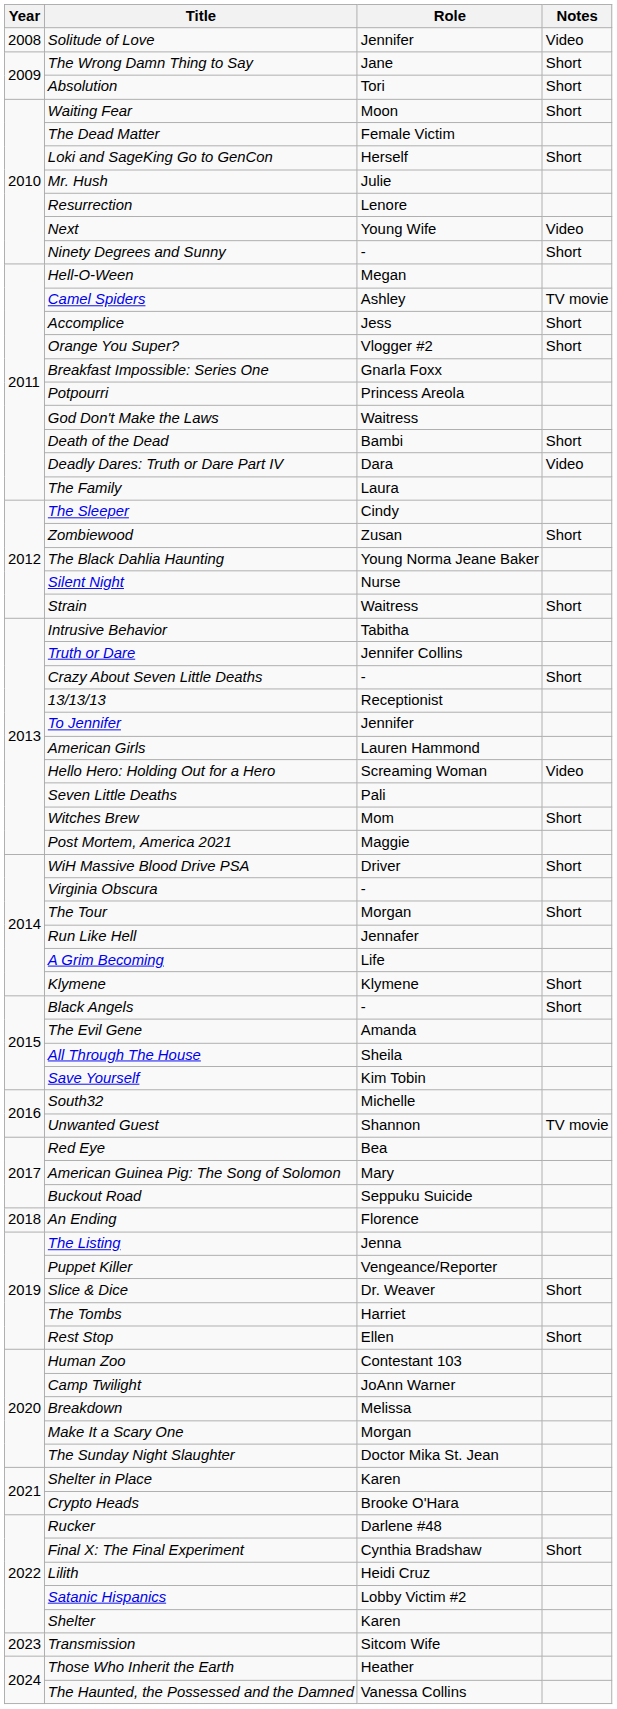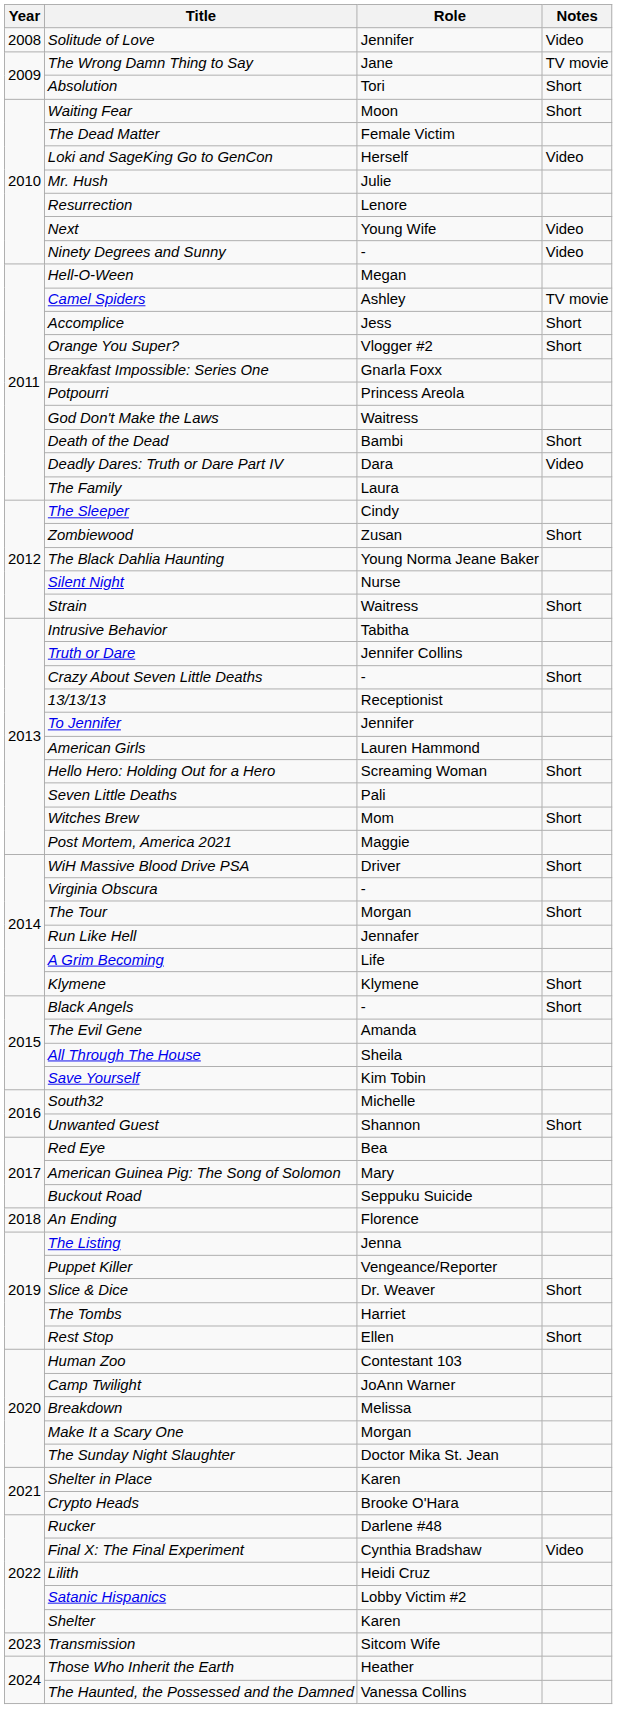The Wrong Damn Thing to Say | Notes: Short -> TV movie
Loki and SageKing Go to GenCon | Notes: Short -> Video
Ninety Degrees and Sunny | Notes: Short -> Video
Hello Hero: Holding Out for a Hero | Notes: Video -> Short
Unwanted Guest | Notes: TV movie -> Short
Final X: The Final Experiment | Notes: Short -> Video
